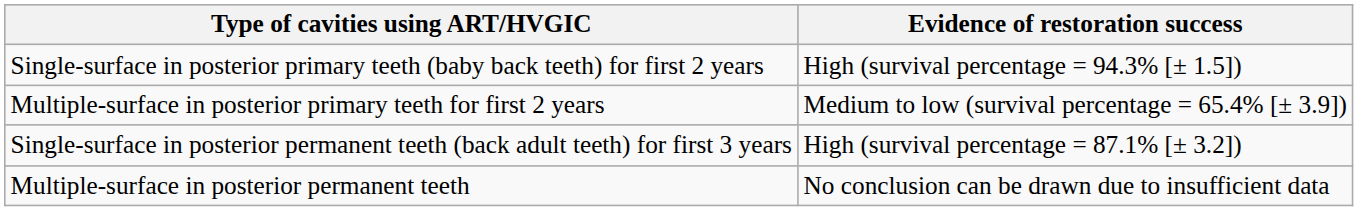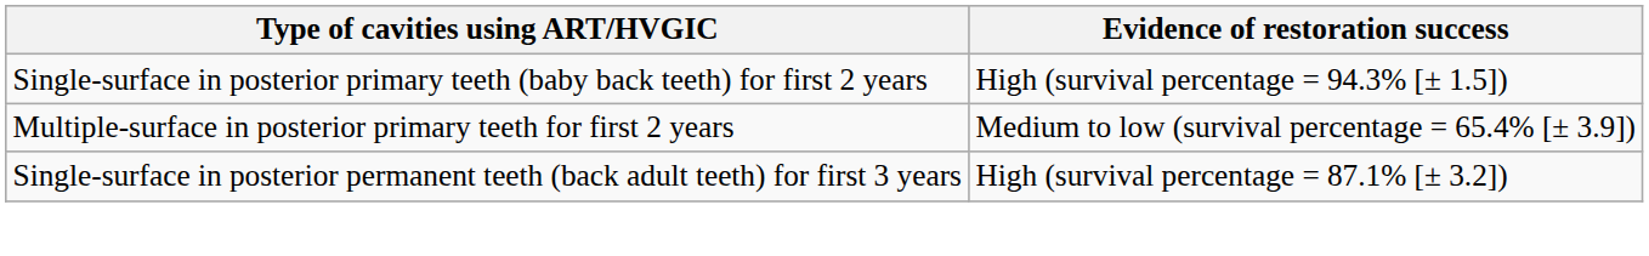- row: Multiple-surface in posterior permanent teeth | No conclusion can be drawn due to insufficient data
